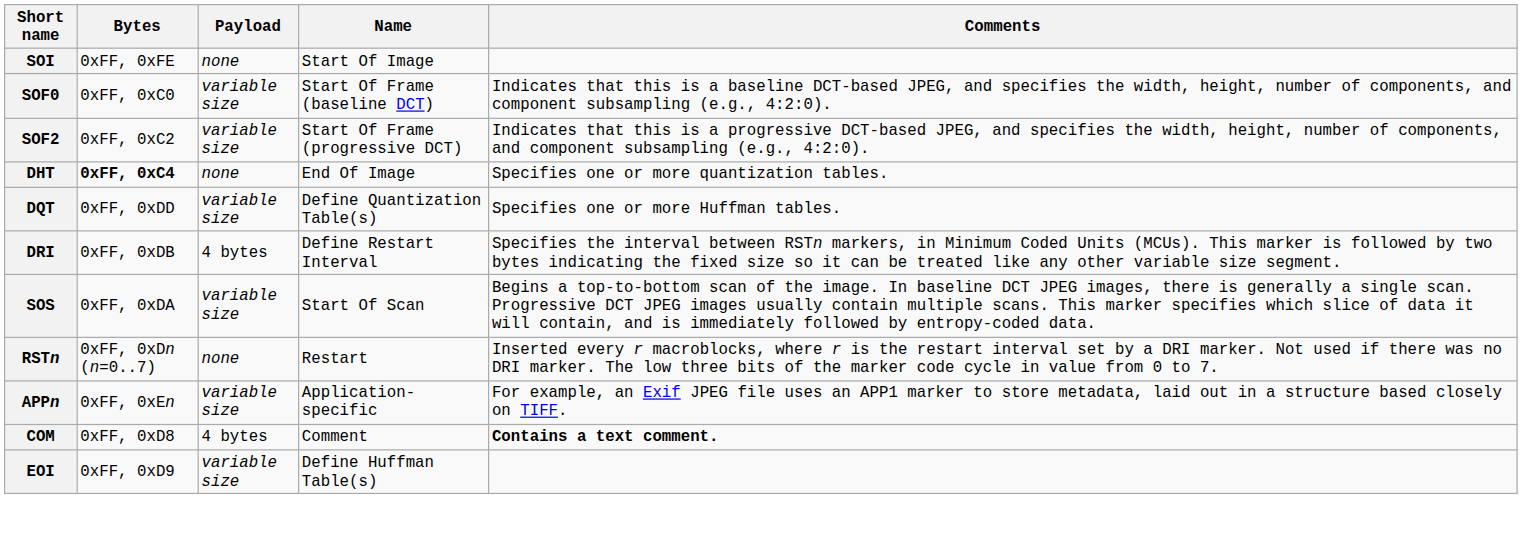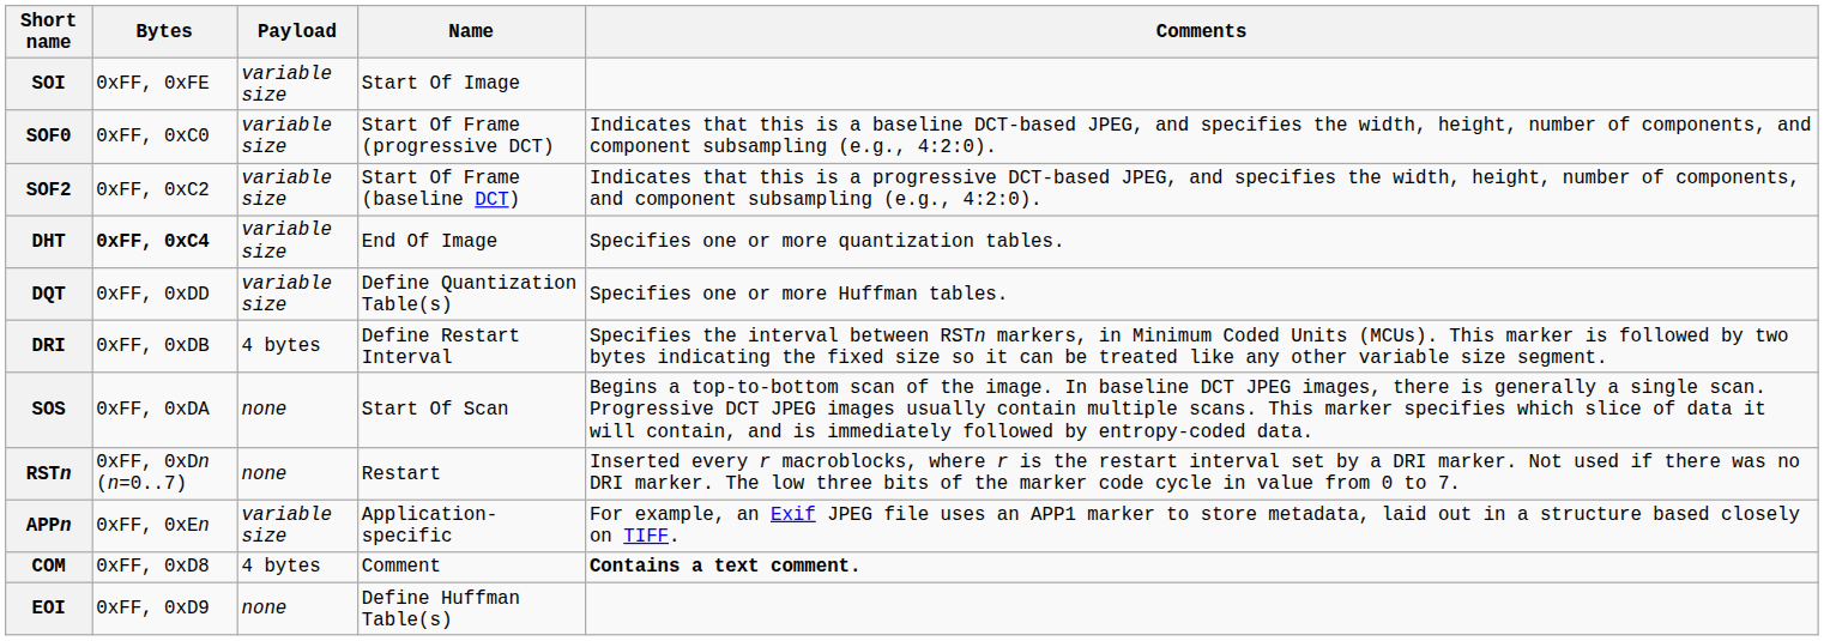SOI | Payload: none -> variable size
SOF0 | Name: Start Of Frame (baseline DCT) -> Start Of Frame (progressive DCT)
SOF2 | Name: Start Of Frame (progressive DCT) -> Start Of Frame (baseline DCT)
DHT | Payload: none -> variable size
SOS | Payload: variable size -> none
EOI | Payload: variable size -> none
